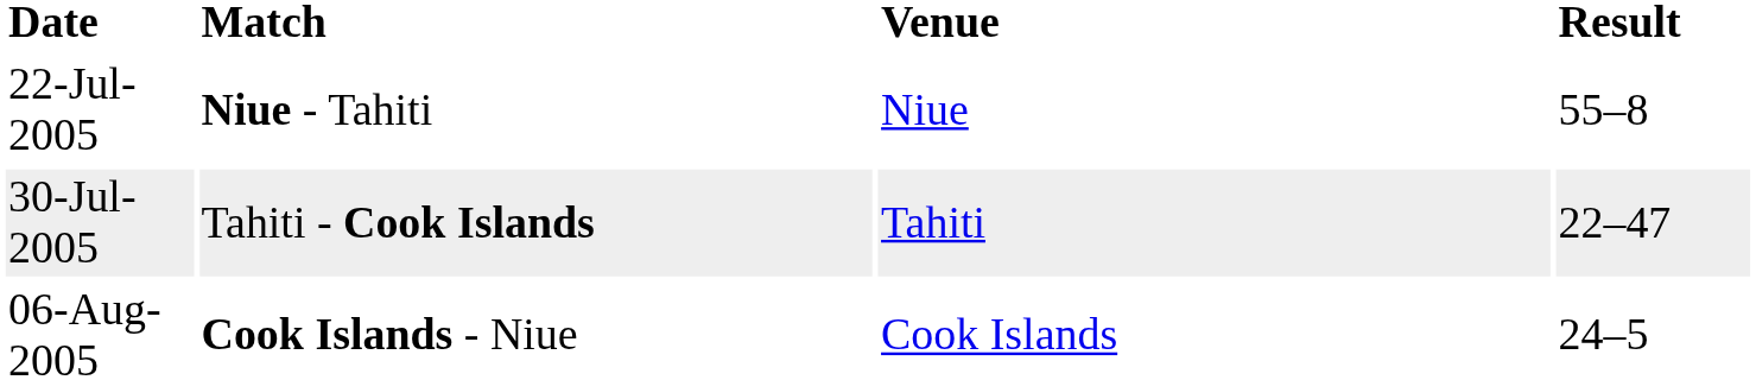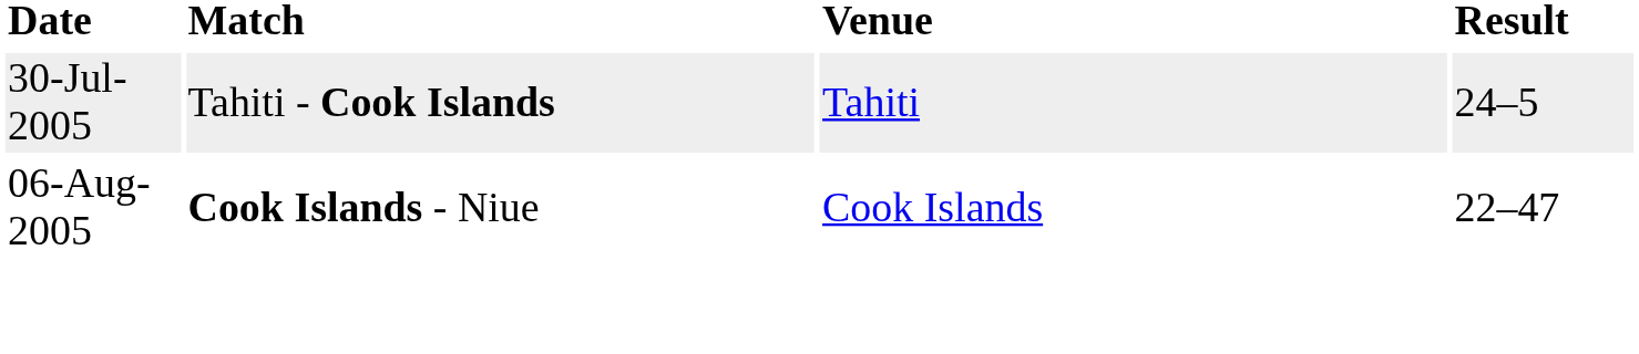- row: 22-Jul-2005 | Niue - Tahiti | Niue | 55–8
30-Jul-2005 | Result: 22–47 -> 24–5
06-Aug-2005 | Result: 24–5 -> 22–47
